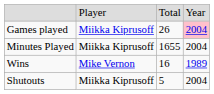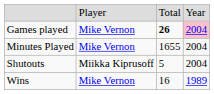Games played | column 2: Miikka Kiprusoff -> Mike Vernon
Games played | column 3: normal -> bold
Minutes Played | column 2: Miikka Kiprusoff -> Mike Vernon
rows swapped: Wins <-> Shutouts
